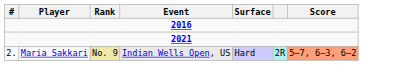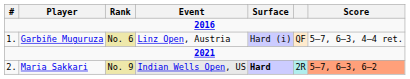+ row: 1. | Garbiñe Muguruza | No. 6 | Linz Open, Austria | Hard (i) | QF | 5–7, 6–3, 4–4 ret.
Maria Sakkari | Surface: normal -> bold
